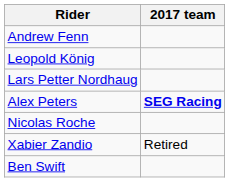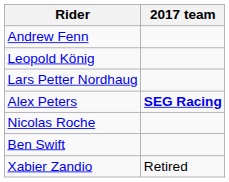rows swapped: Ben Swift <-> Xabier Zandio
